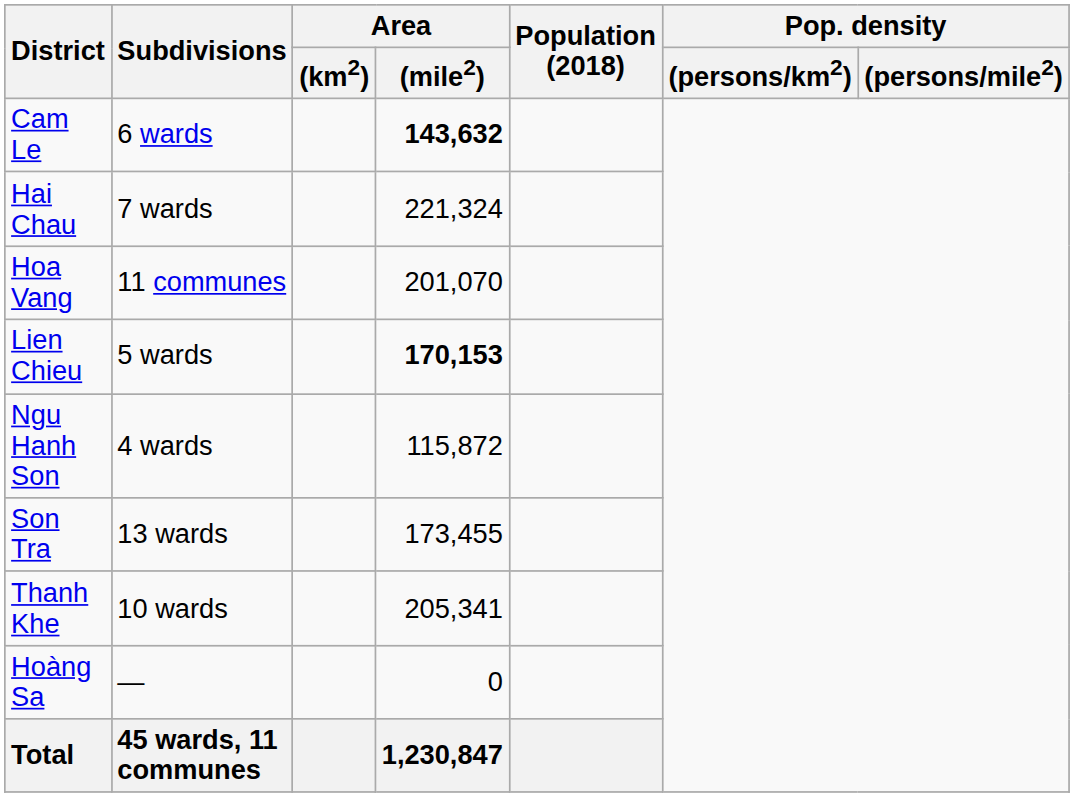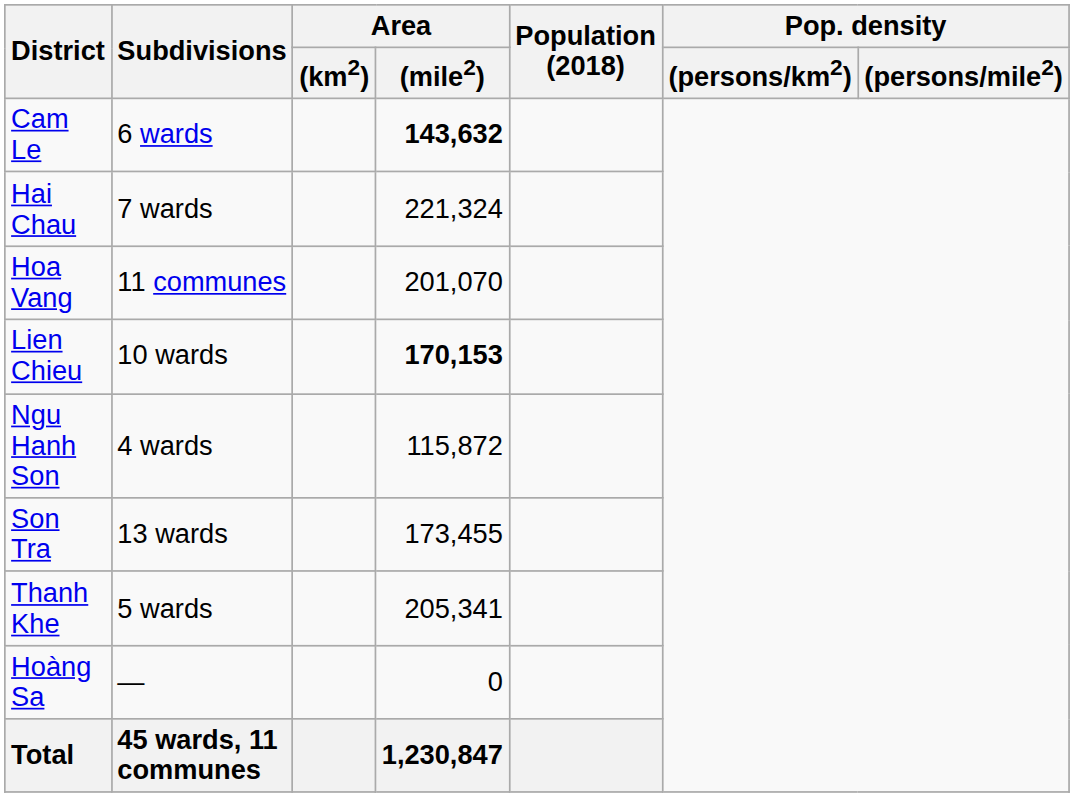Lien Chieu | Subdivisions: 5 wards -> 10 wards
Thanh Khe | Subdivisions: 10 wards -> 5 wards
